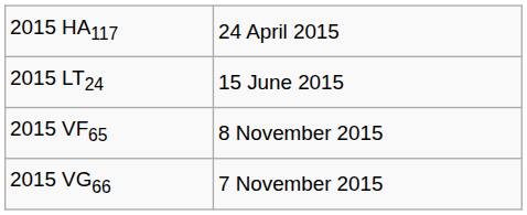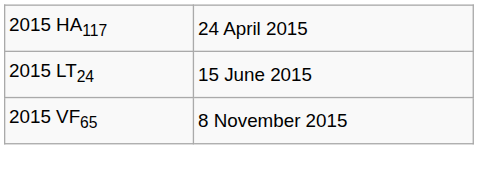- row: 2015 VG66 | 7 November 2015
